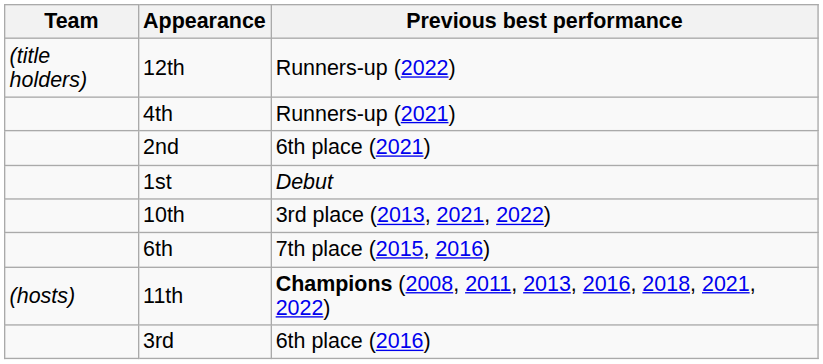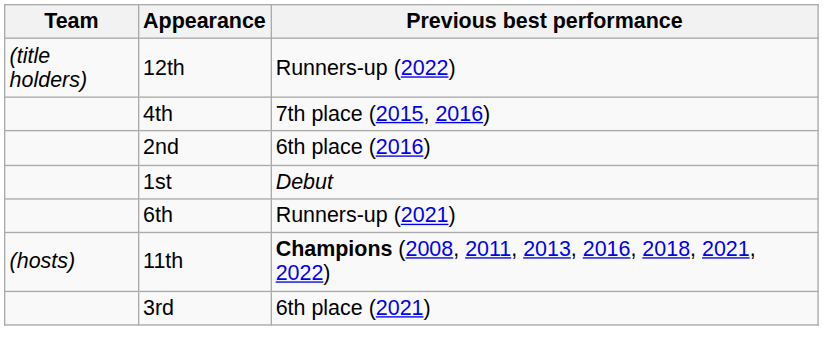4th | Previous best performance: Runners-up (2021) -> 7th place (2015, 2016)
2nd | Previous best performance: 6th place (2021) -> 6th place (2016)
- row: 10th | 3rd place (2013, 2021, 2022)
6th | Previous best performance: 7th place (2015, 2016) -> Runners-up (2021)
3rd | Previous best performance: 6th place (2016) -> 6th place (2021)
